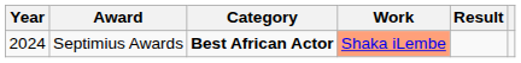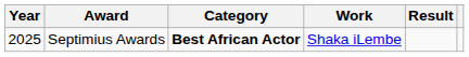Septimius Awards | Year: 2024 -> 2025
Septimius Awards | Work: lightsalmon background -> no background
